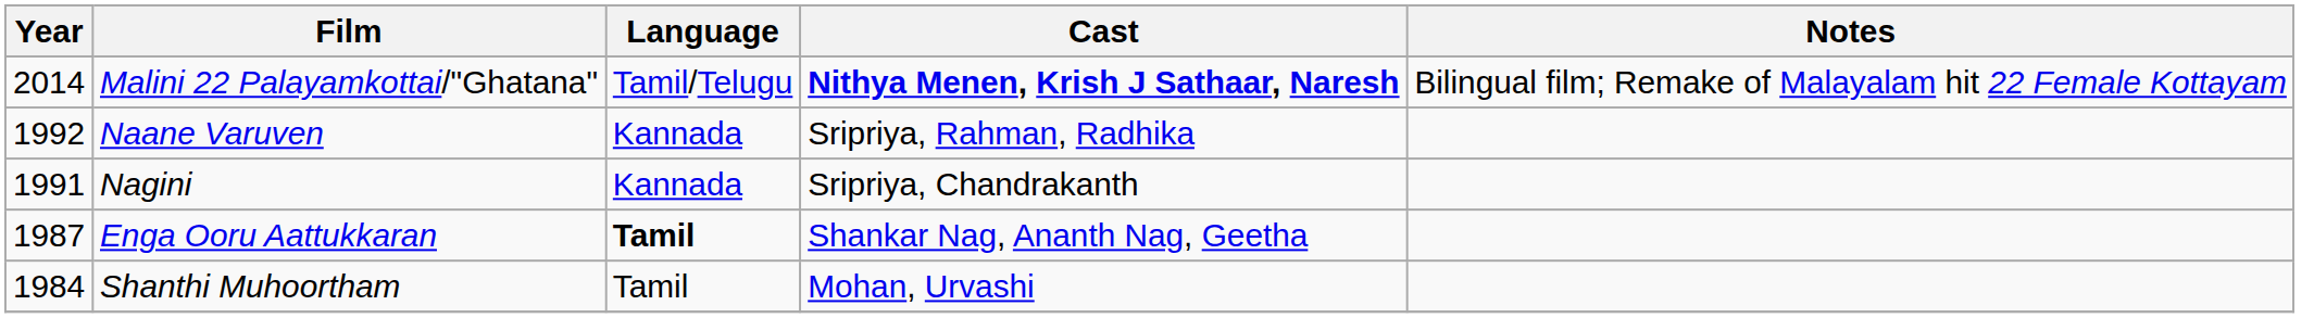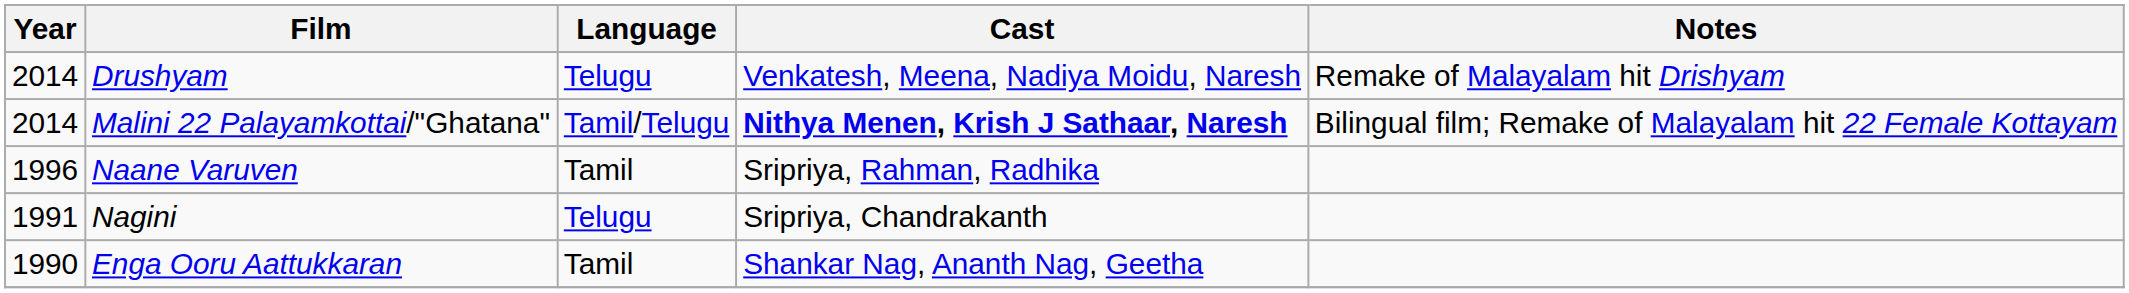+ row: 2014 | Drushyam | Telugu | Venkatesh, Meena, Nadiya Moidu, Naresh | Remake of Malayalam hit Drishyam
Naane Varuven | Year: 1992 -> 1996
Naane Varuven | Language: Kannada -> Tamil
Nagini | Language: Kannada -> Telugu
Enga Ooru Aattukkaran | Year: 1987 -> 1990
Enga Ooru Aattukkaran | Language: bold -> normal
- row: 1984 | Shanthi Muhoortham | Tamil | Mohan, Urvashi
